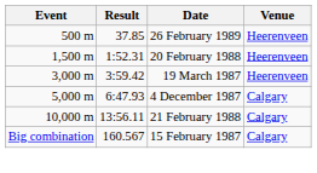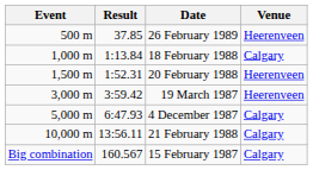+ row: 1,000 m | 1:13.84 | 18 February 1988 | Calgary
